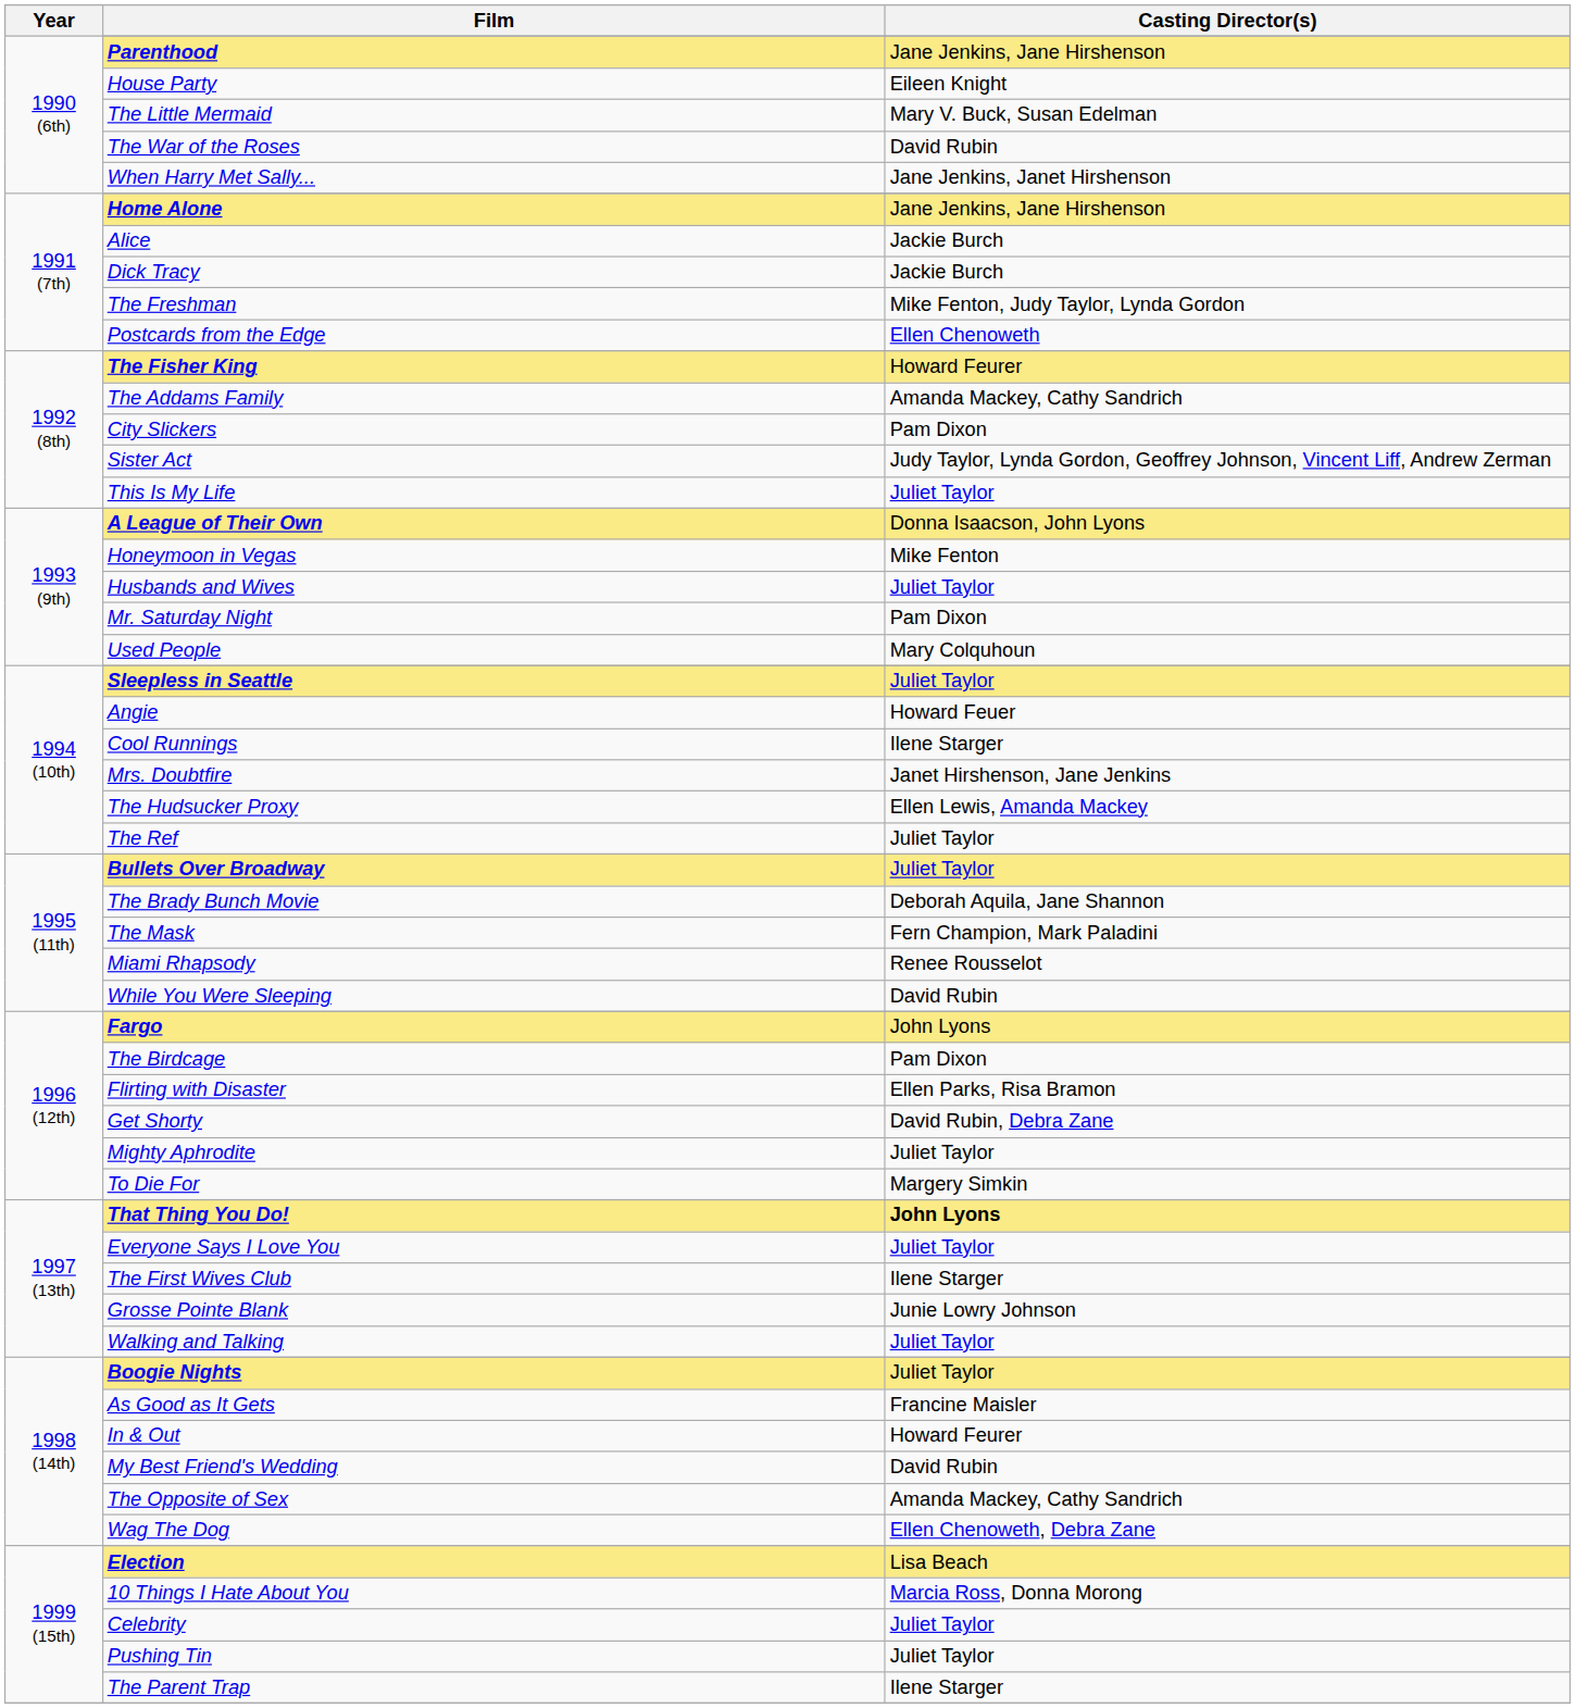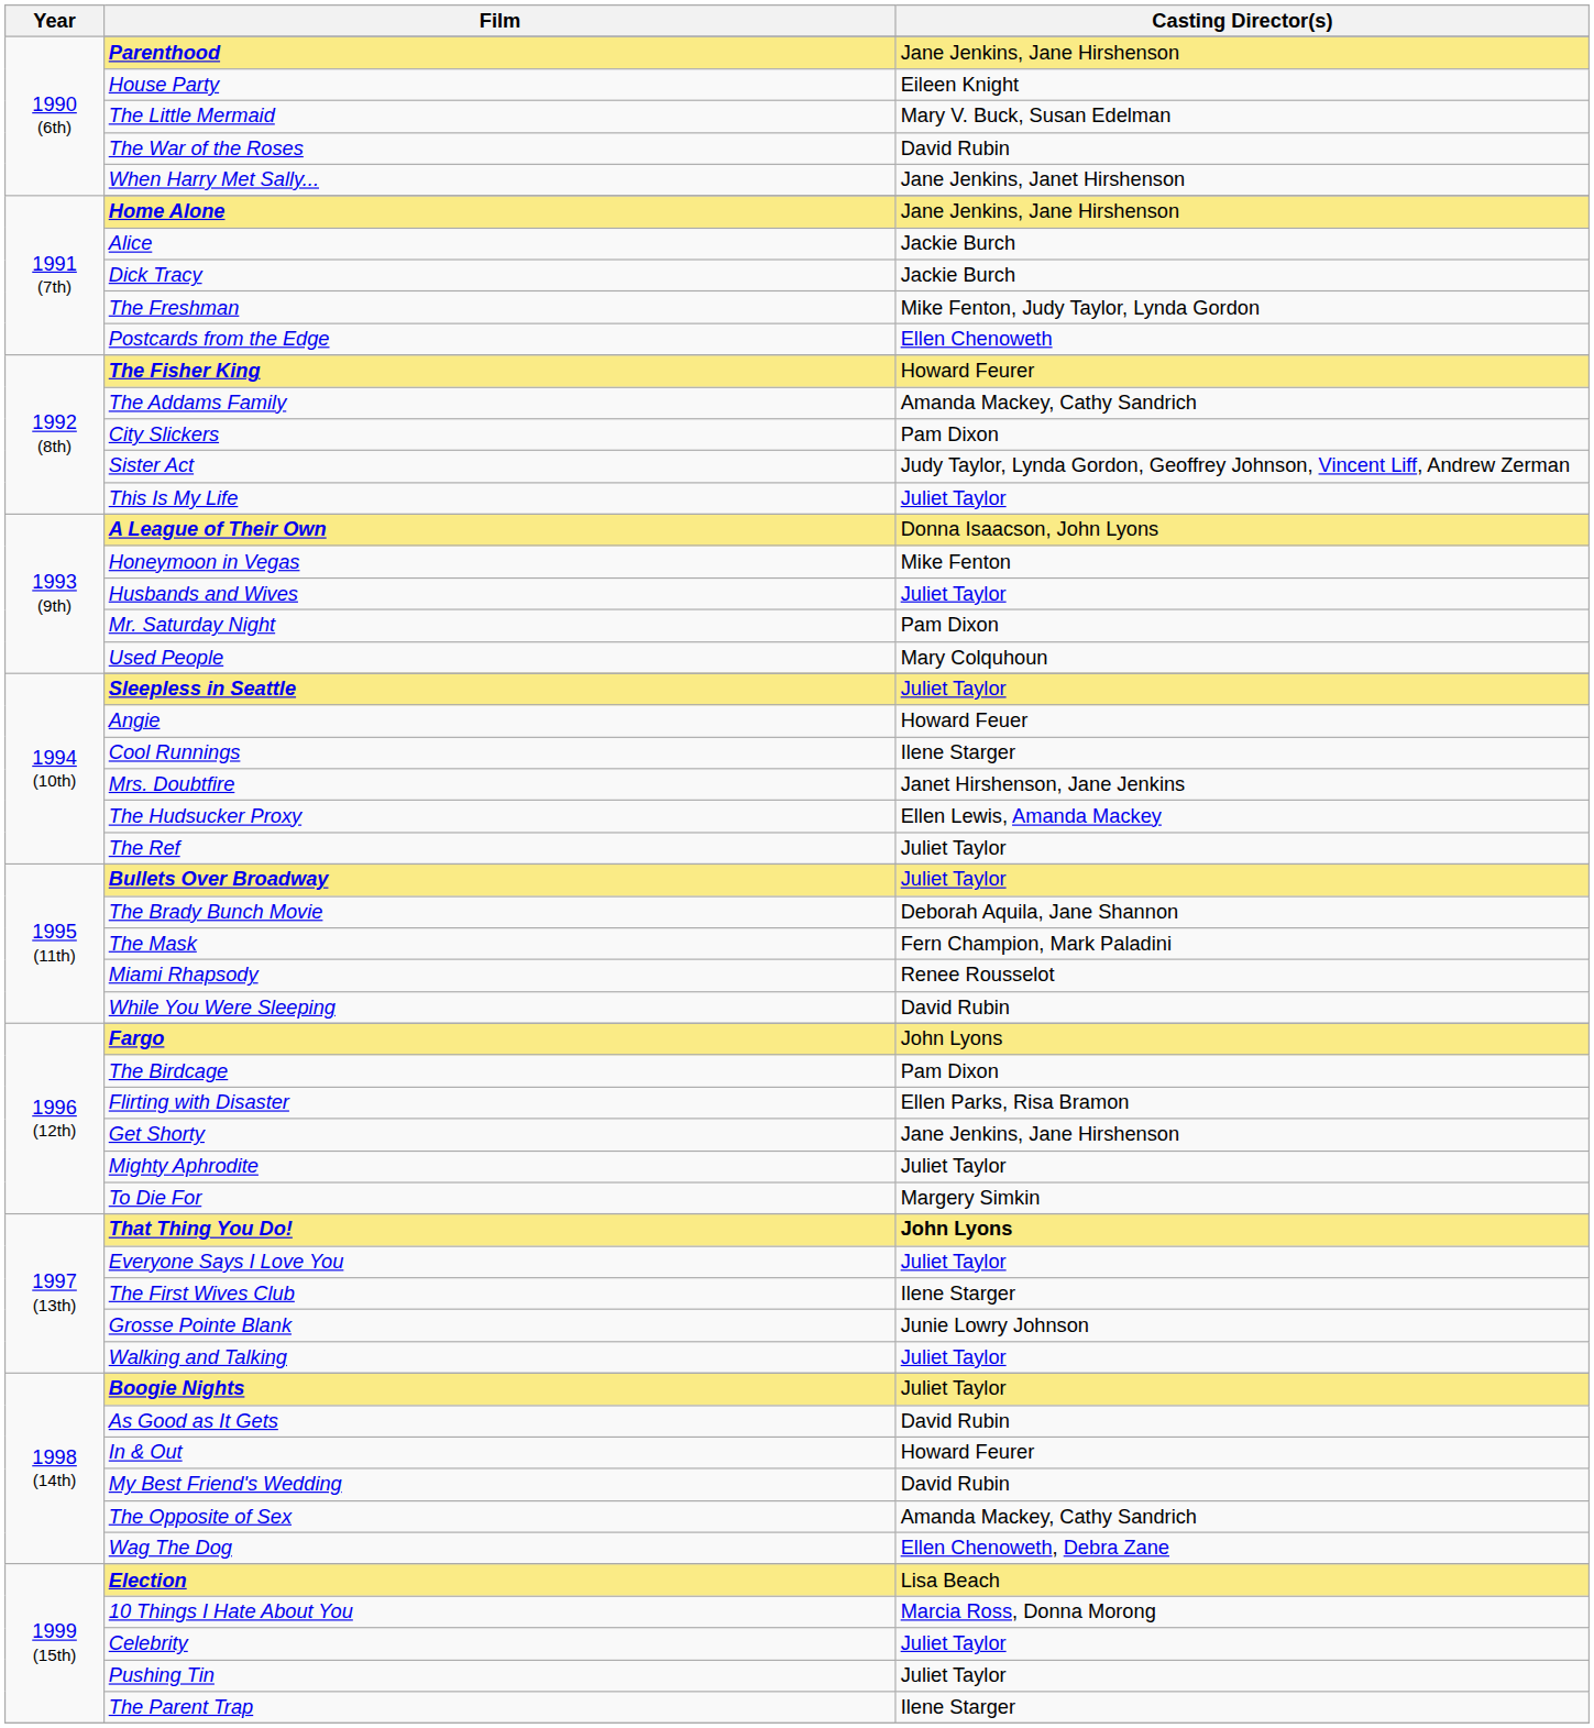Get Shorty | Casting Director(s): David Rubin, Debra Zane -> Jane Jenkins, Jane Hirshenson
As Good as It Gets | Casting Director(s): Francine Maisler -> David Rubin
